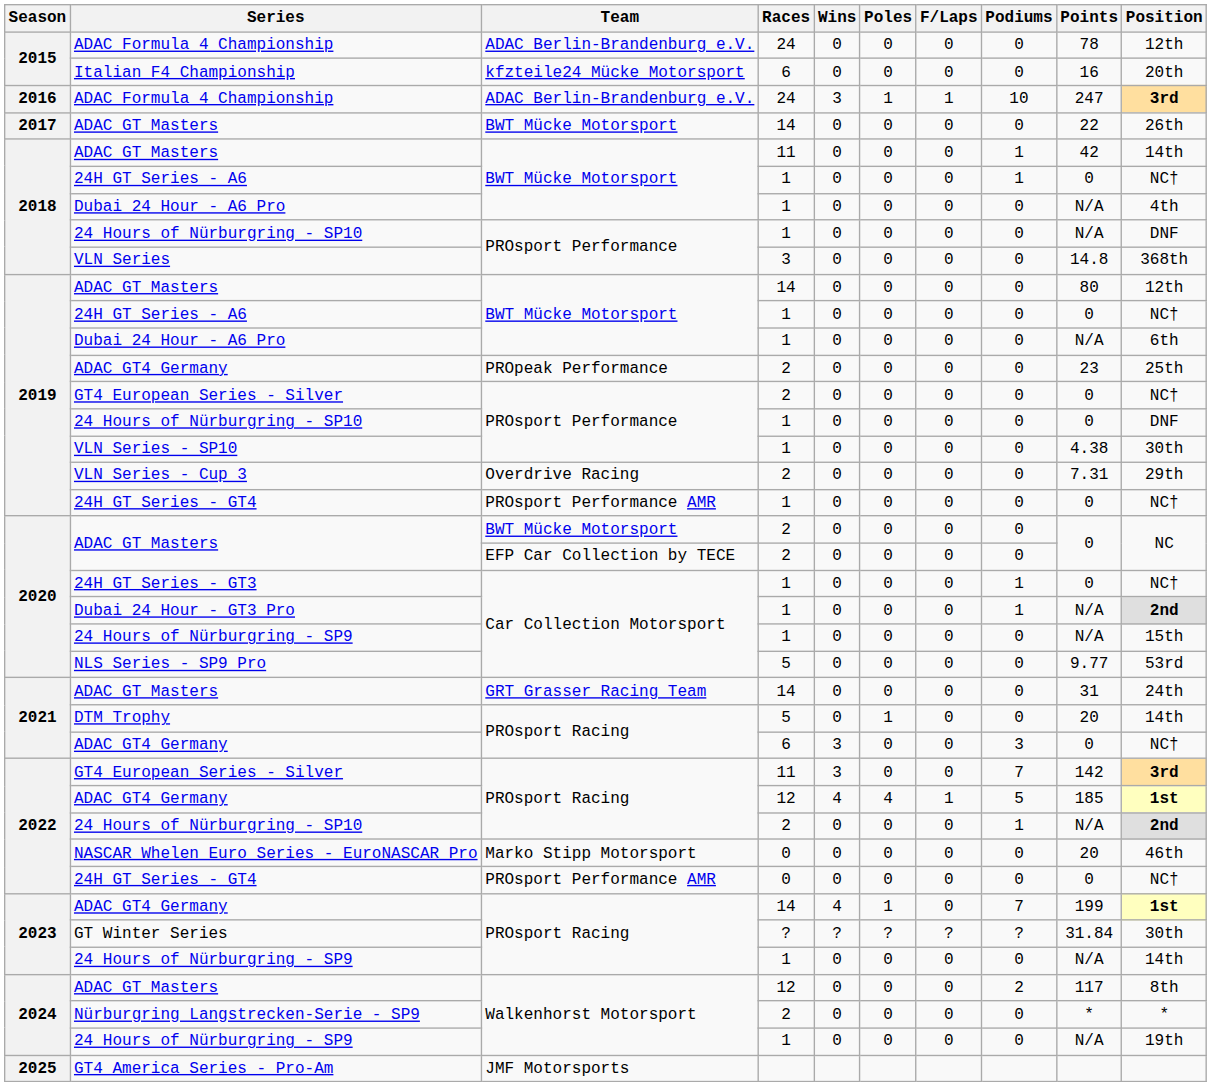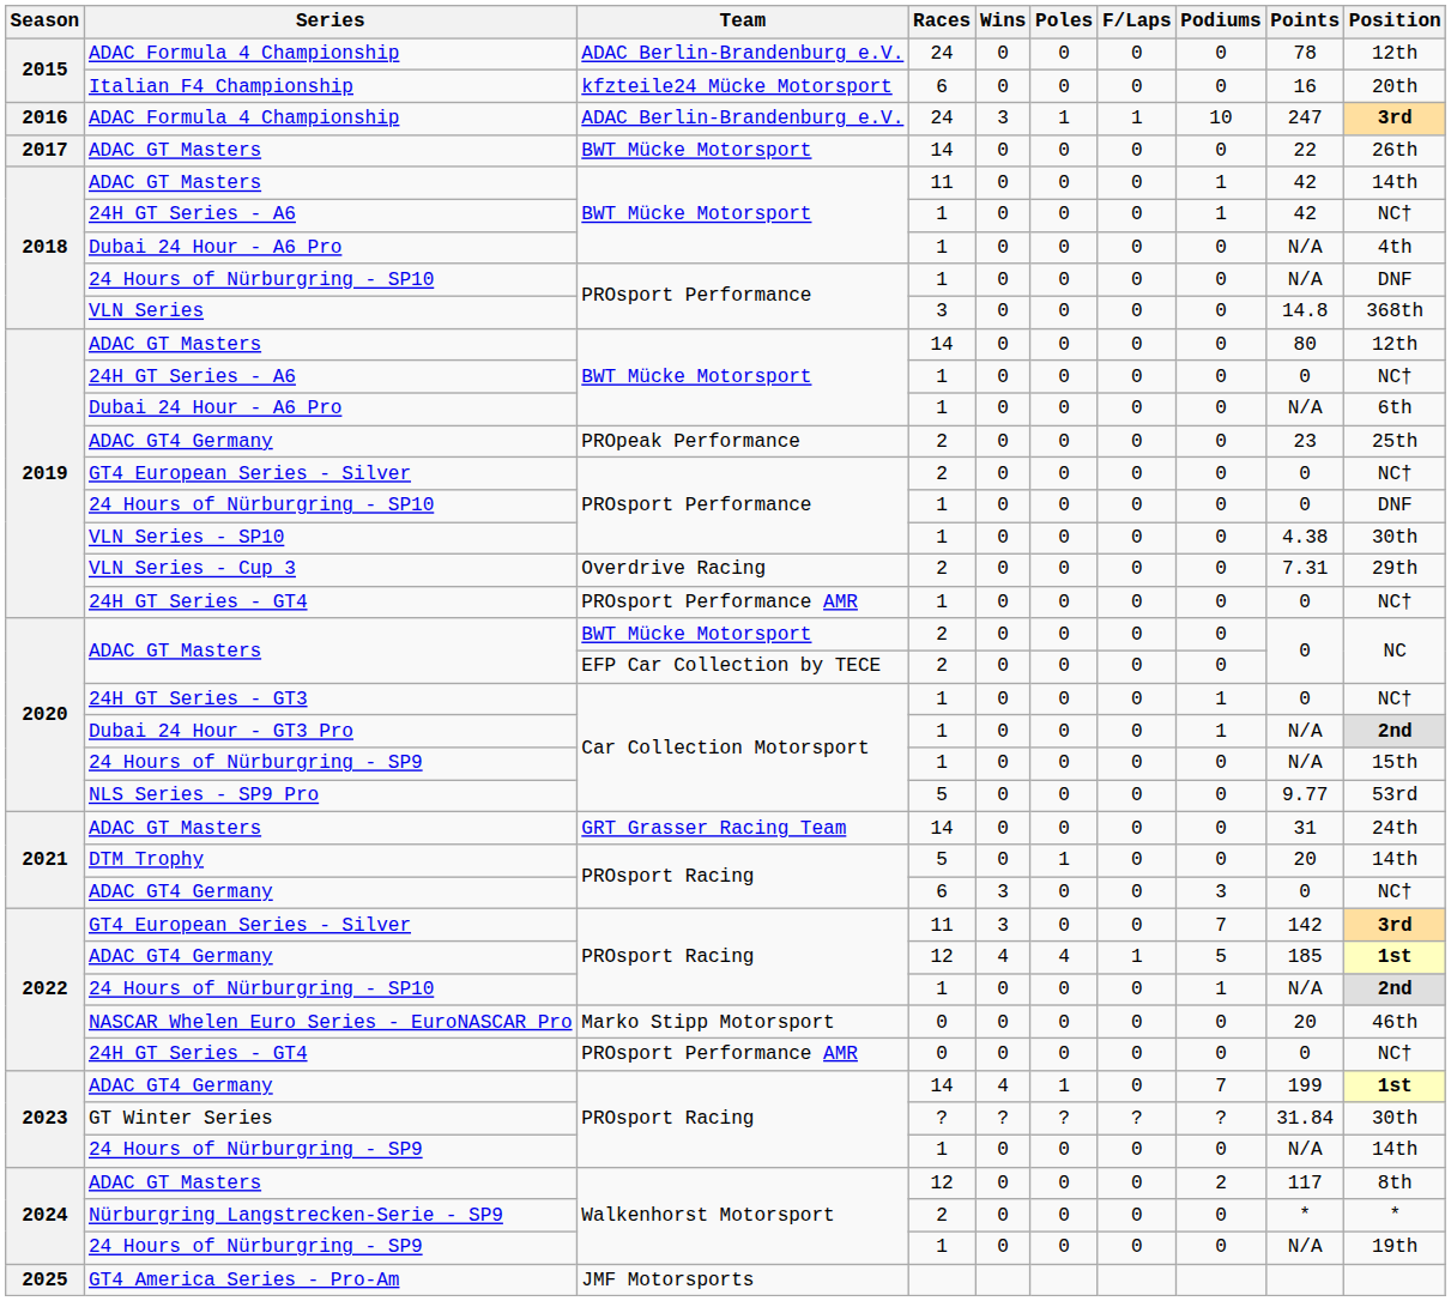2018 / 24H GT Series - A6 | Points: 0 -> 42
2022 / 24 Hours of Nürburgring - SP10 | Races: 2 -> 1
